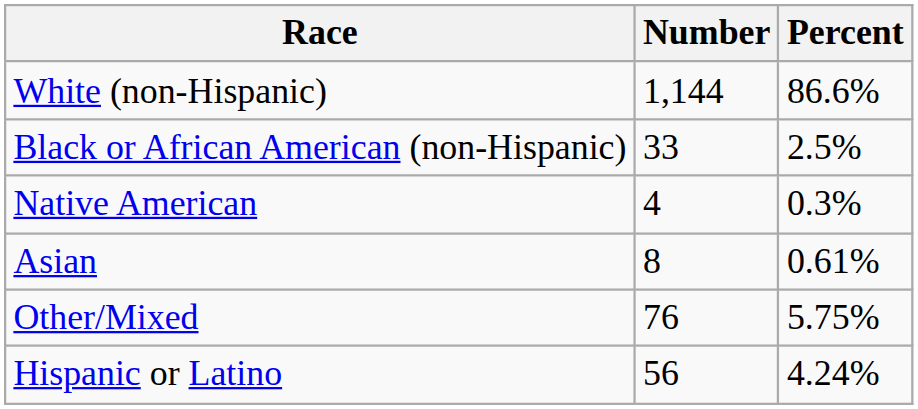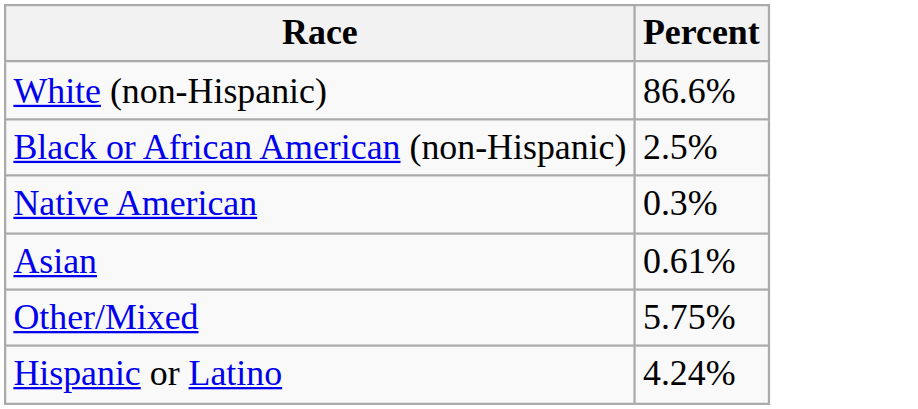- column: Number | 1,144 | 33 | 4 | 8 | 76 | 56
